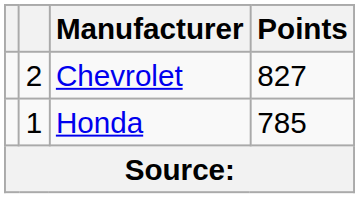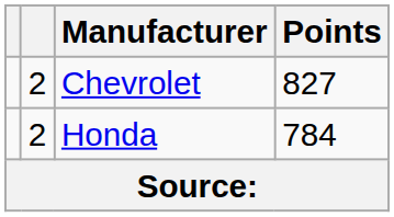Honda | column 2: 1 -> 2
Honda | Points: 785 -> 784
